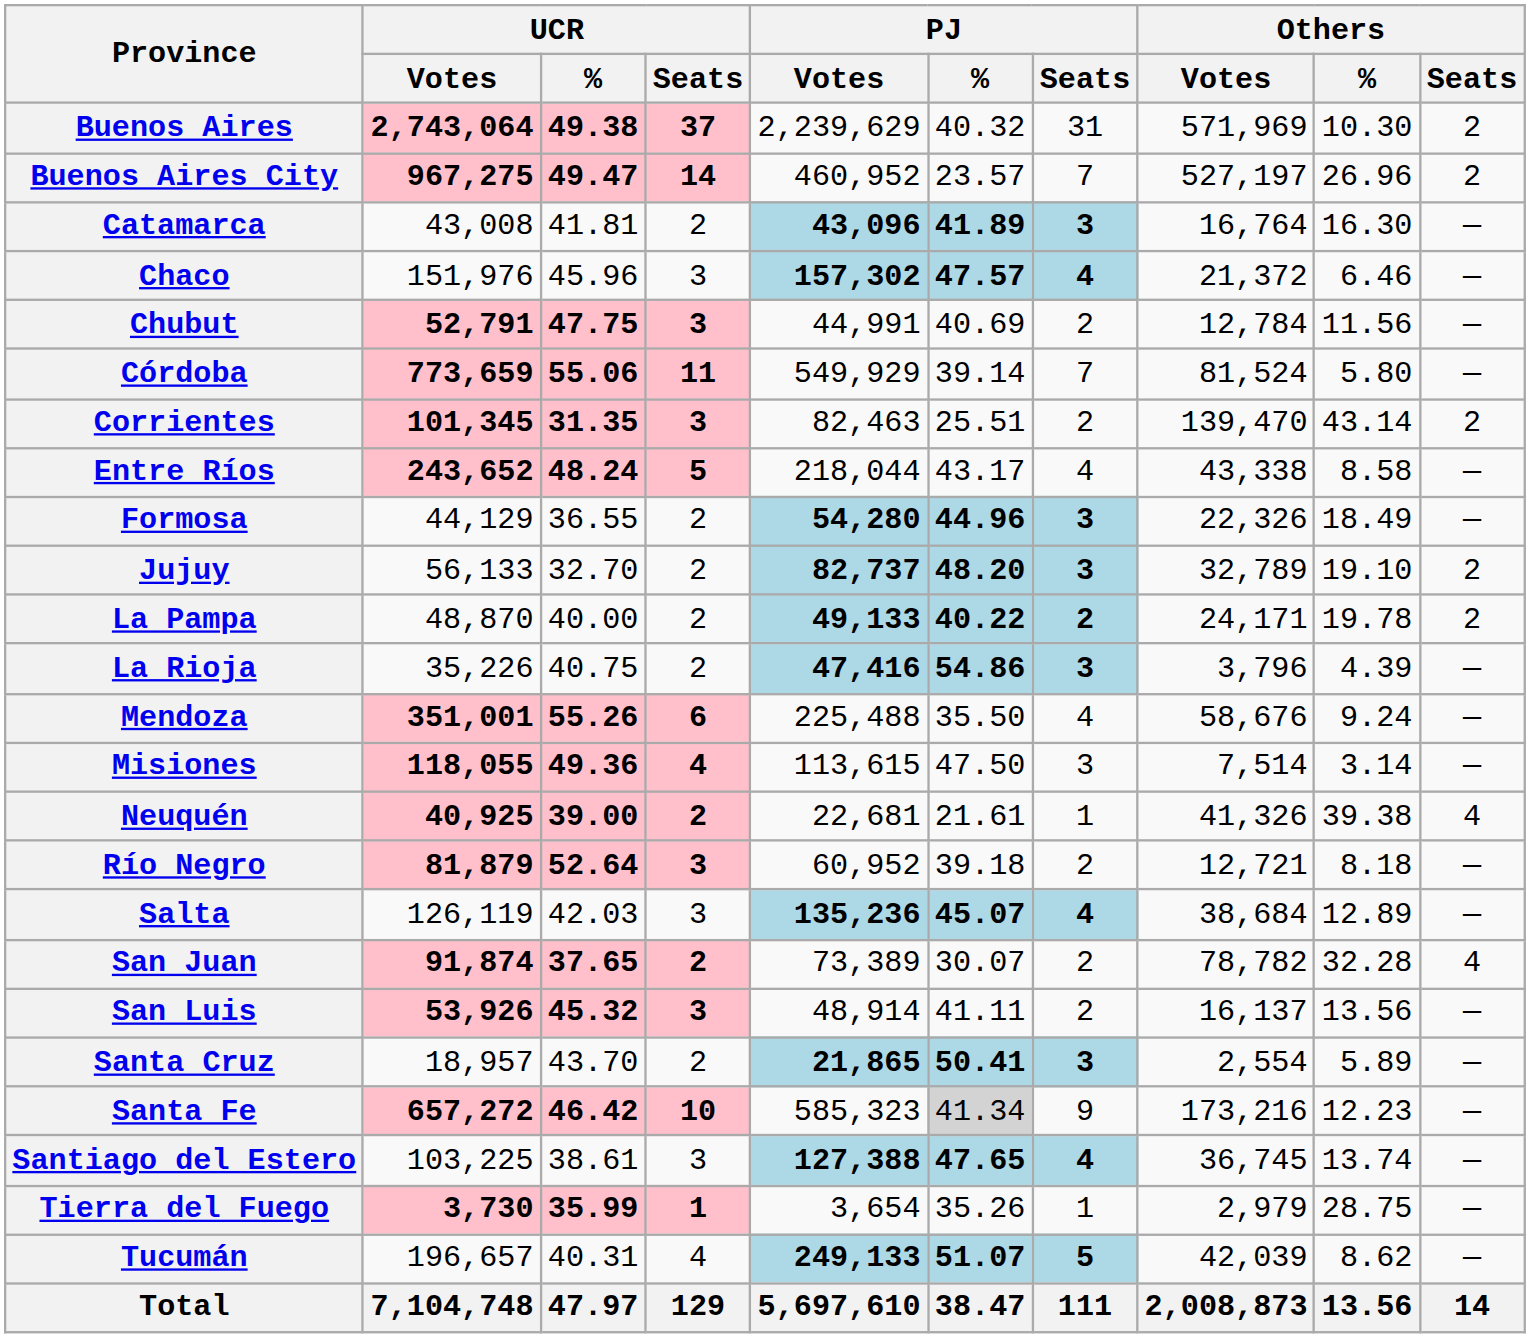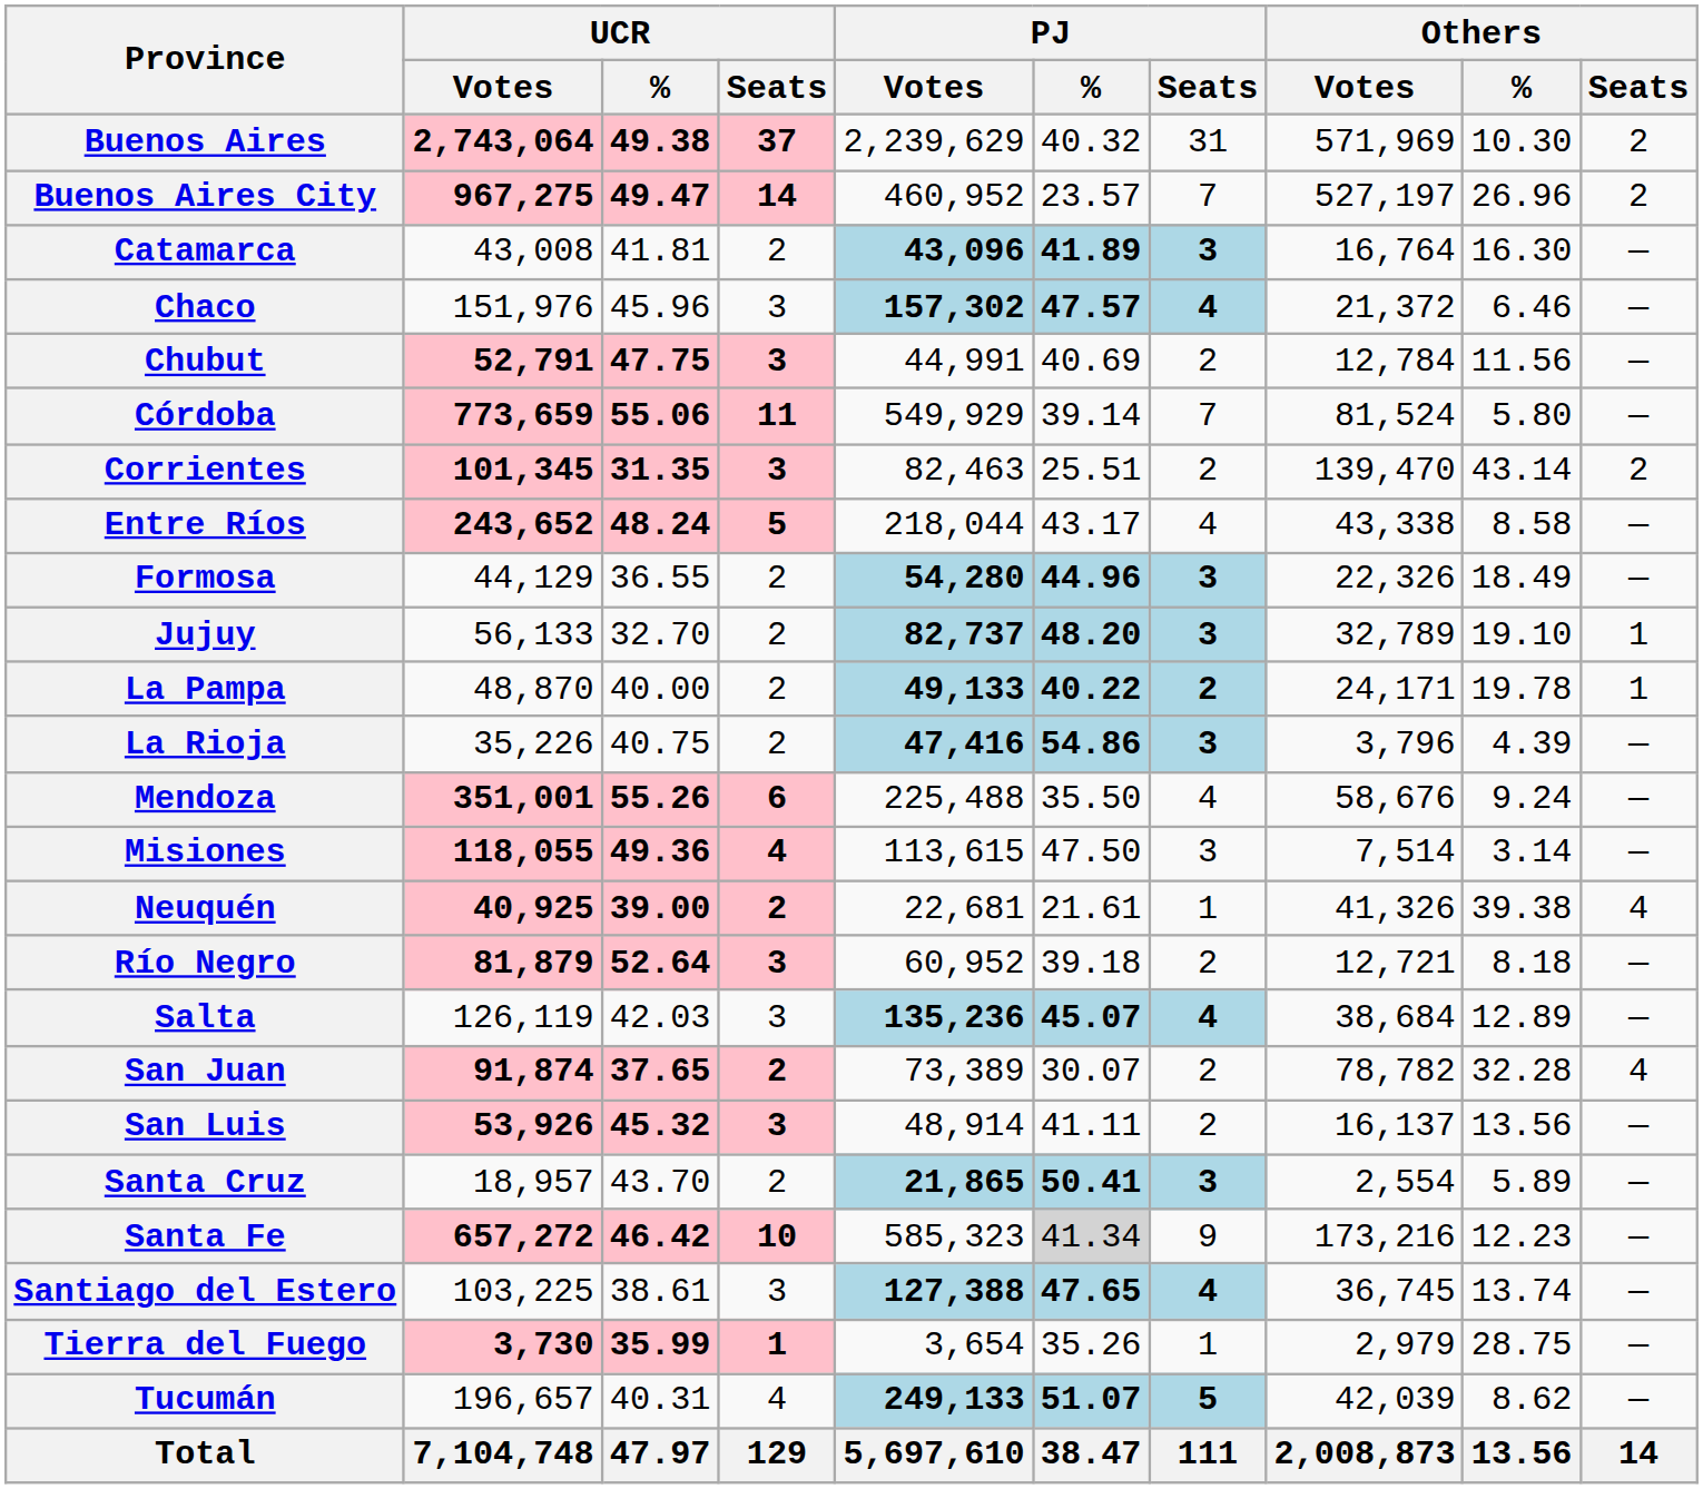Jujuy | Others / Seats: 2 -> 1
La Pampa | Others / Seats: 2 -> 1
